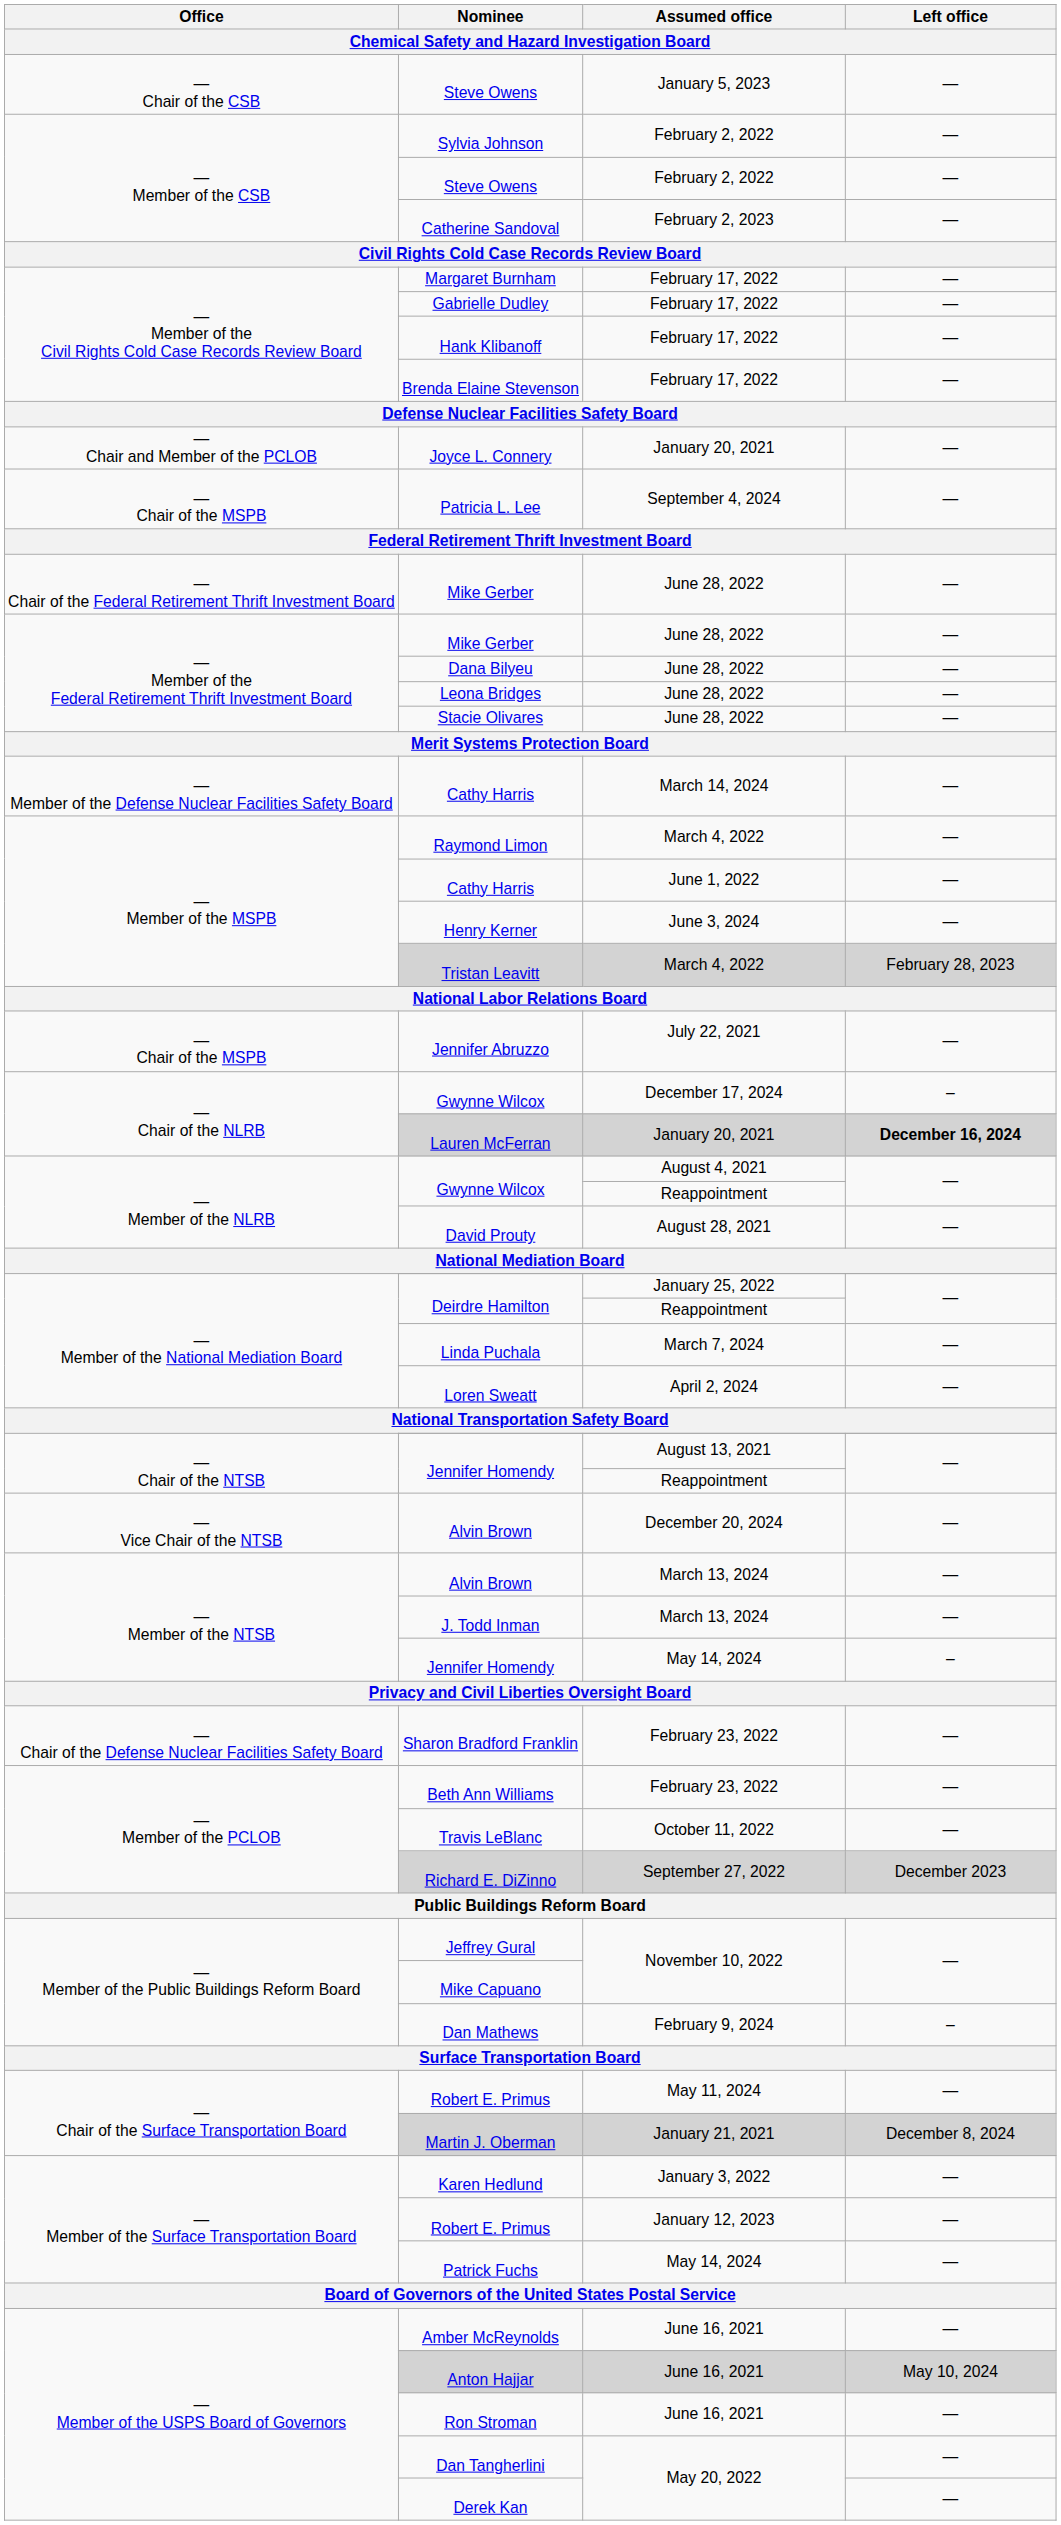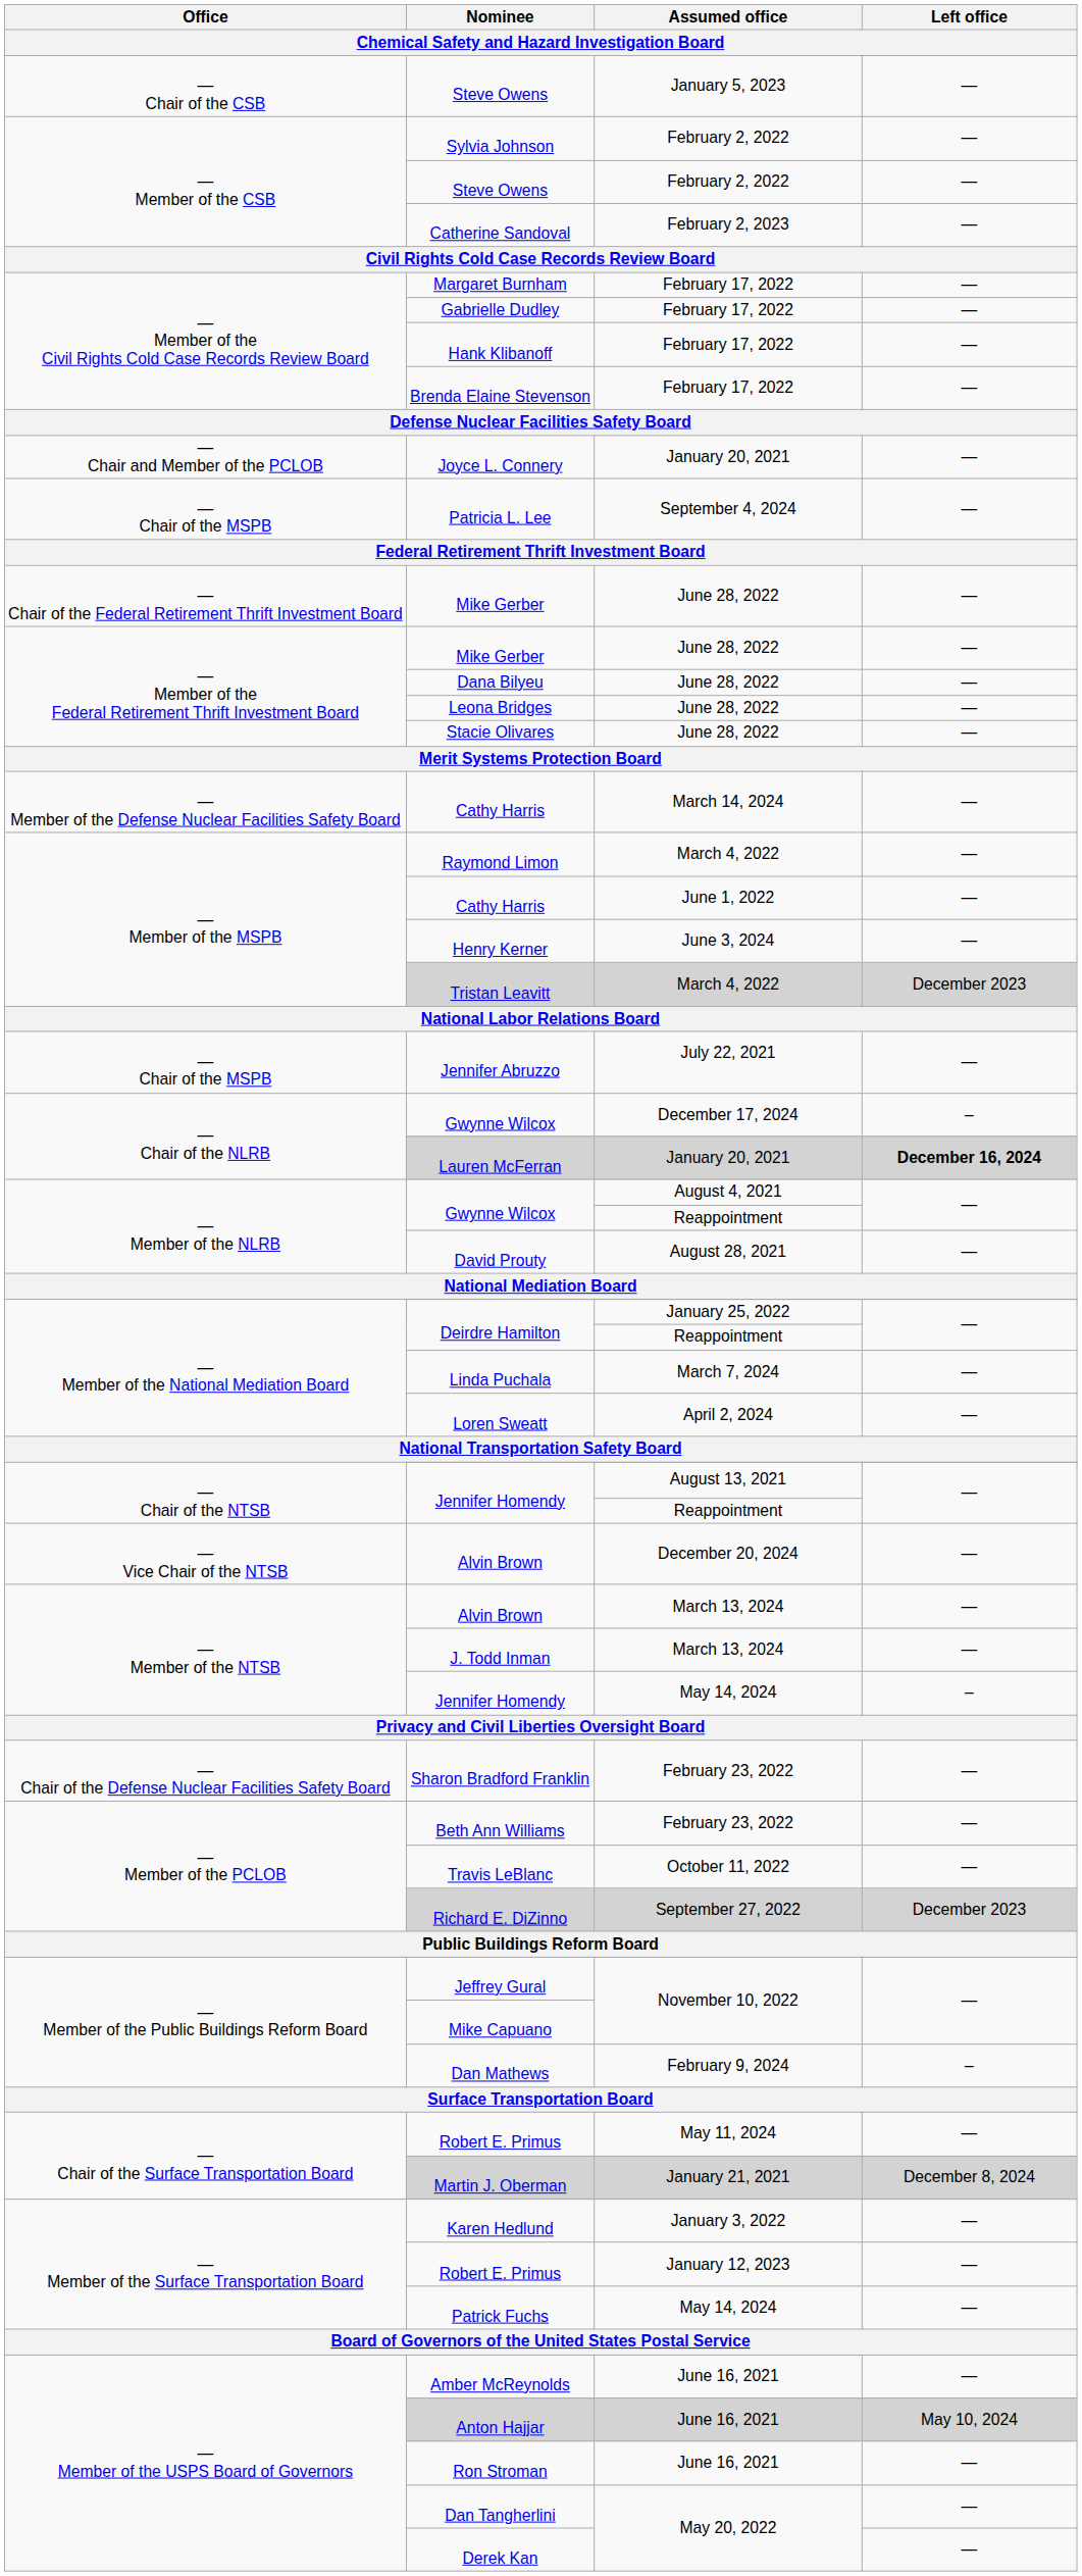Tristan Leavitt | Left office: February 28, 2023 -> December 2023
